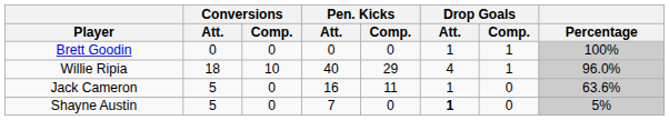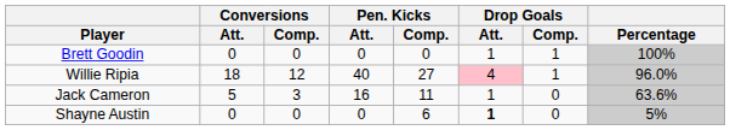Willie Ripia | Conversions / Comp.: 10 -> 12
Willie Ripia | Pen. Kicks / Comp.: 29 -> 27
Willie Ripia | Drop Goals / Att.: no background -> pink background
Jack Cameron | Conversions / Comp.: 0 -> 3
Shayne Austin | Conversions / Att.: 5 -> 0
Shayne Austin | Pen. Kicks / Att.: 7 -> 0
Shayne Austin | Pen. Kicks / Comp.: 0 -> 6
